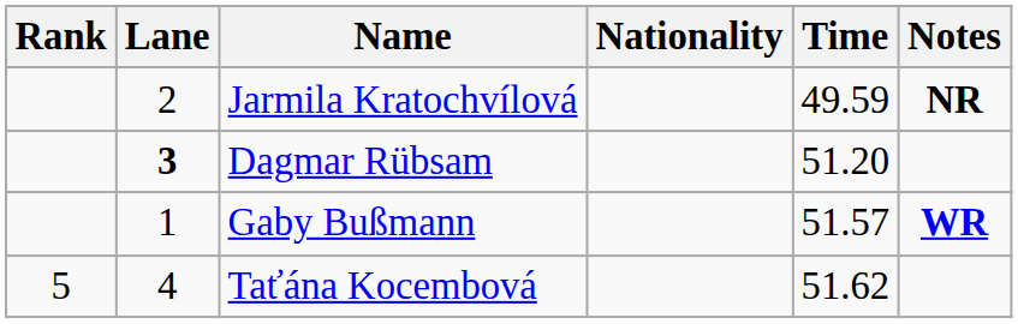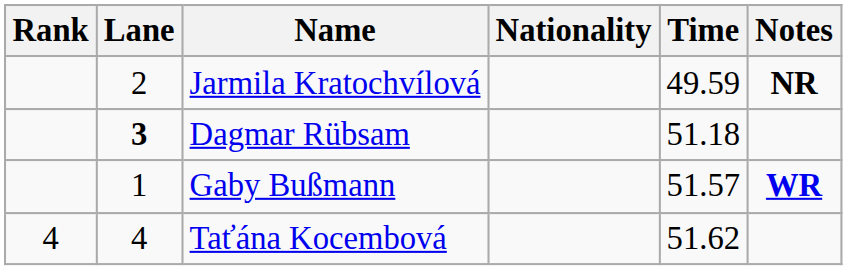Dagmar Rübsam | Time: 51.20 -> 51.18
Taťána Kocembová | Rank: 5 -> 4
